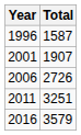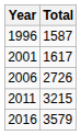2001 | Total: 1907 -> 1617
2011 | Total: 3251 -> 3215
